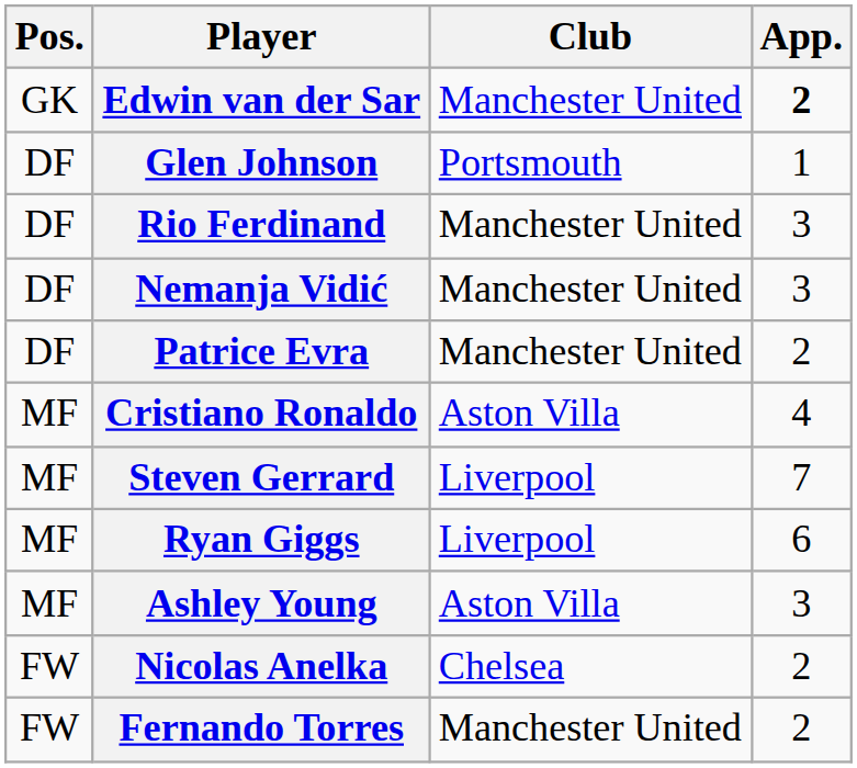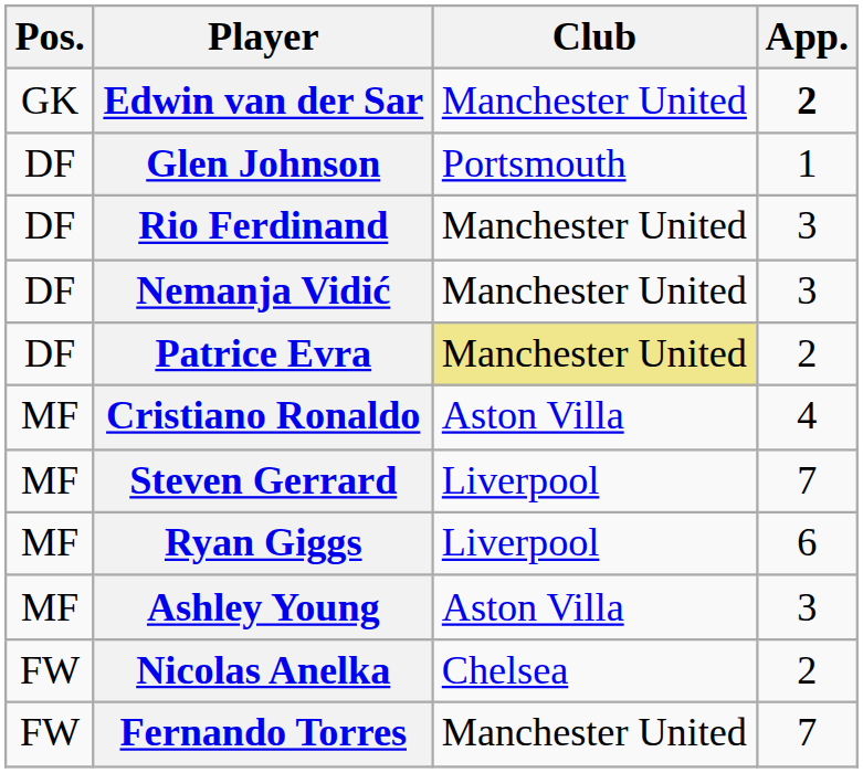Patrice Evra | Club: no background -> khaki background
Fernando Torres | App.: 2 -> 7
